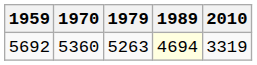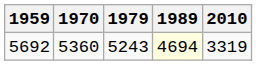5692 | 1979: 5263 -> 5243
